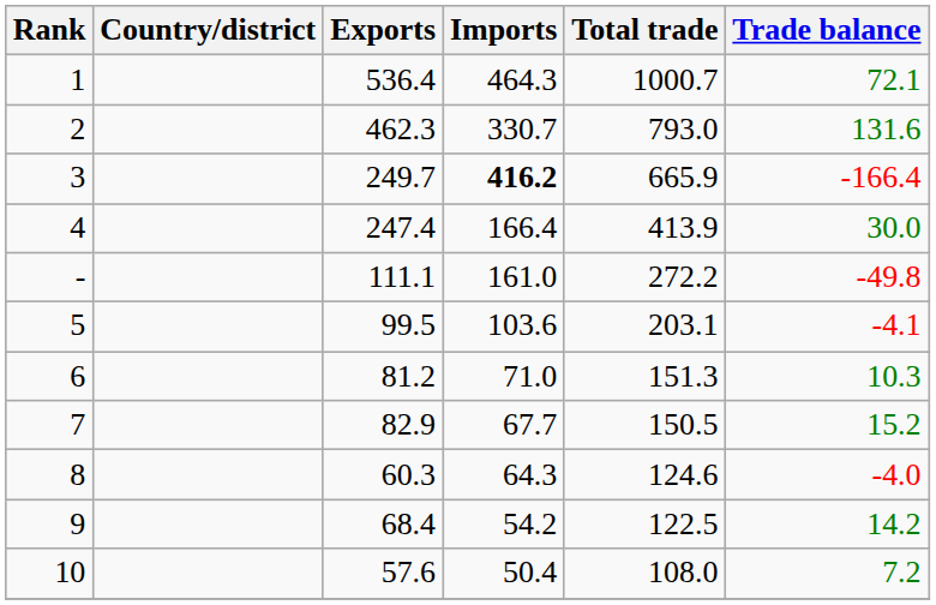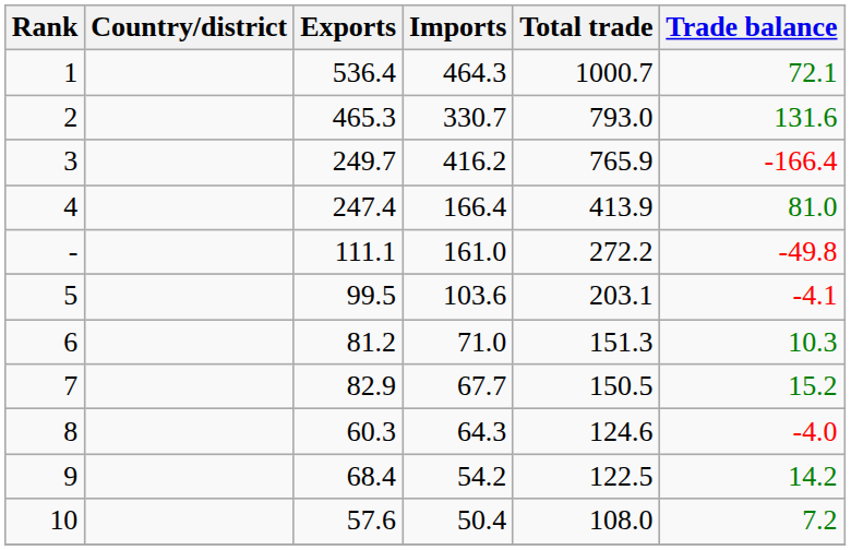2 | Exports: 462.3 -> 465.3
3 | Imports: bold -> normal
3 | Total trade: 665.9 -> 765.9
4 | Trade balance: 30.0 -> 81.0
